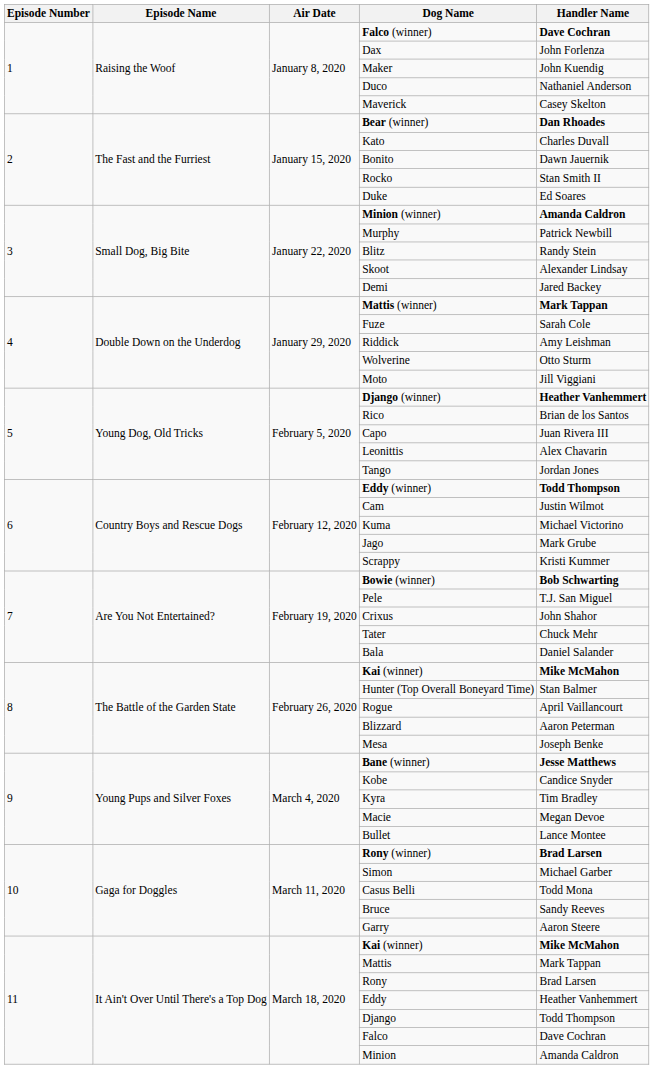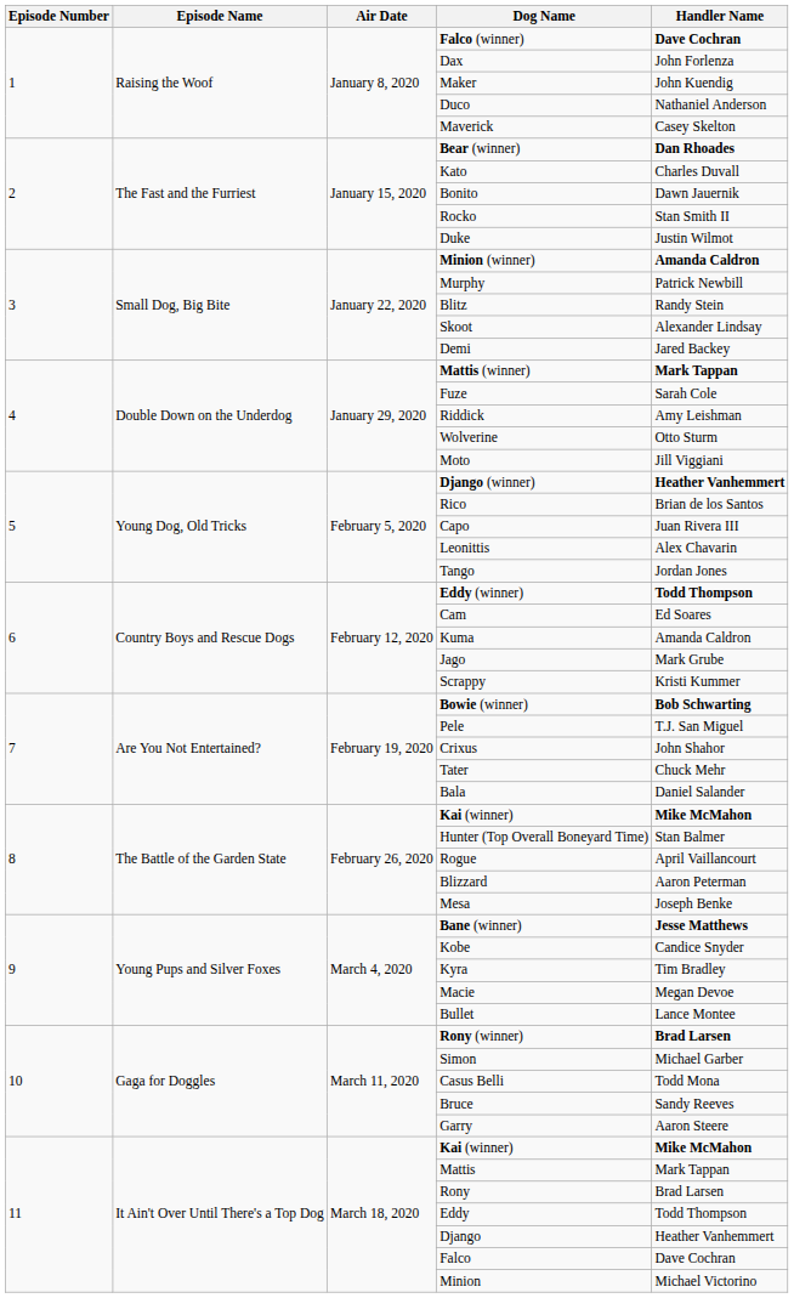Duke | Handler Name: Ed Soares -> Justin Wilmot
Cam | Handler Name: Justin Wilmot -> Ed Soares
Kuma | Handler Name: Michael Victorino -> Amanda Caldron
Eddy | Handler Name: Heather Vanhemmert -> Todd Thompson
Django | Handler Name: Todd Thompson -> Heather Vanhemmert
Minion | Handler Name: Amanda Caldron -> Michael Victorino
